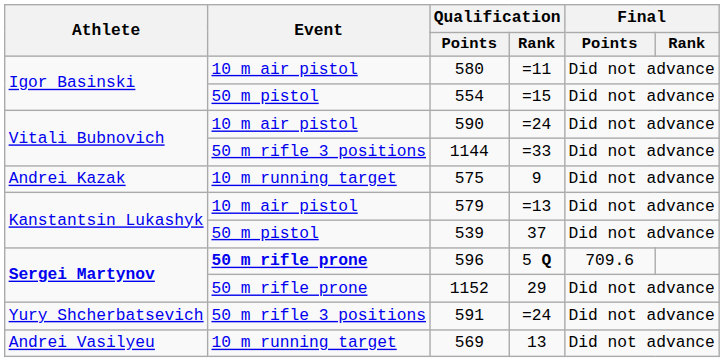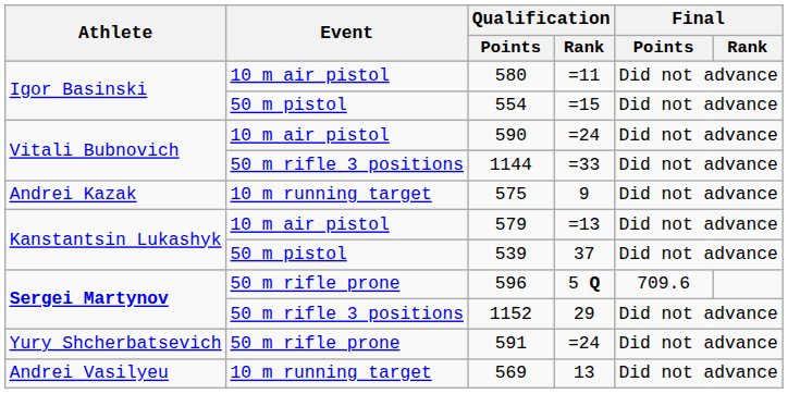596 | Event: bold -> normal
1152 | Event: 50 m rifle prone -> 50 m rifle 3 positions
591 | Event: 50 m rifle 3 positions -> 50 m rifle prone
